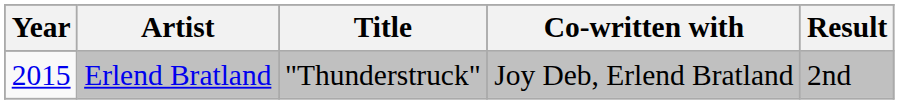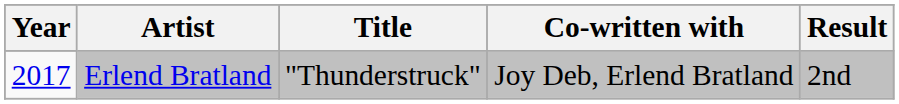Erlend Bratland | Year: 2015 -> 2017
